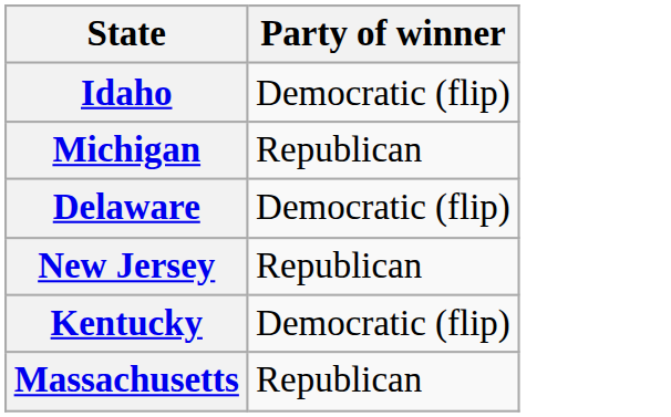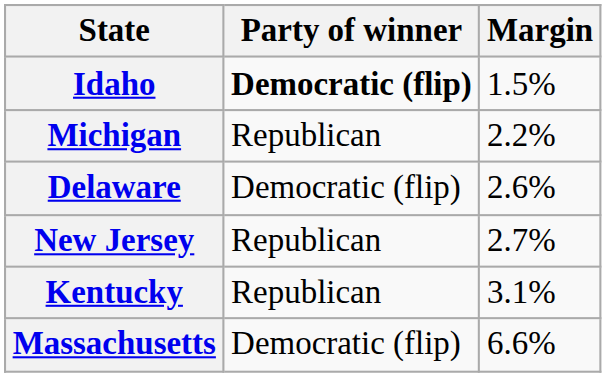+ column: Margin | 1.5% | 2.2% | 2.6% | 2.7% | 3.1% | 6.6%
Idaho | Party of winner: normal -> bold
Kentucky | Party of winner: Democratic (flip) -> Republican
Massachusetts | Party of winner: Republican -> Democratic (flip)
